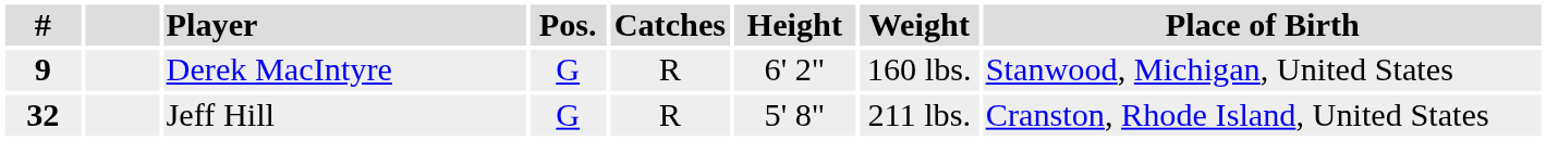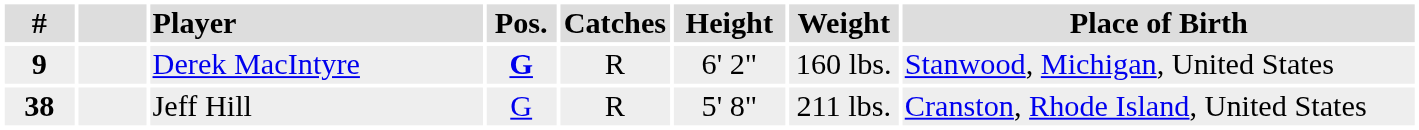Derek MacIntyre | Pos.: normal -> bold
Jeff Hill | #: 32 -> 38
